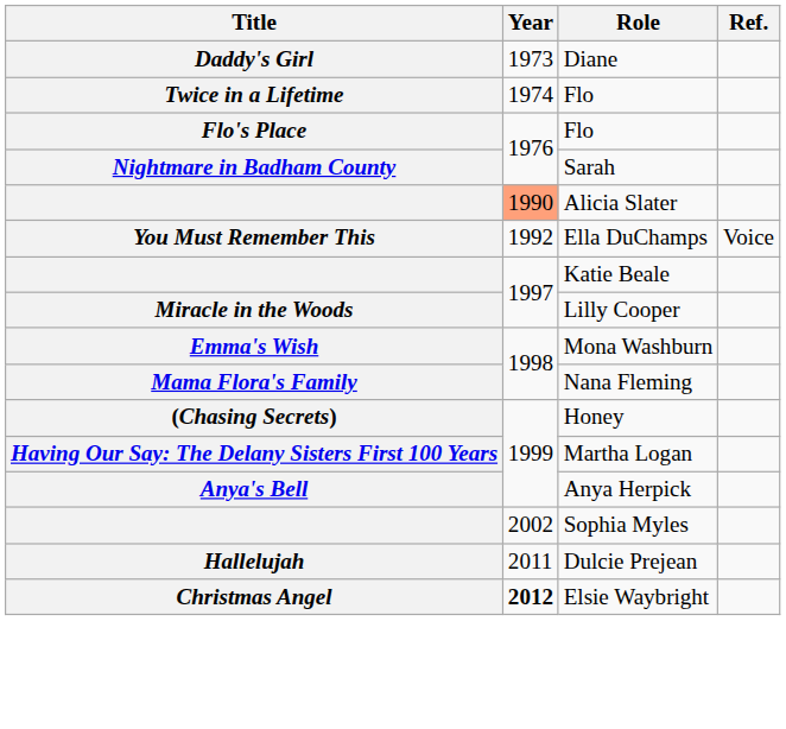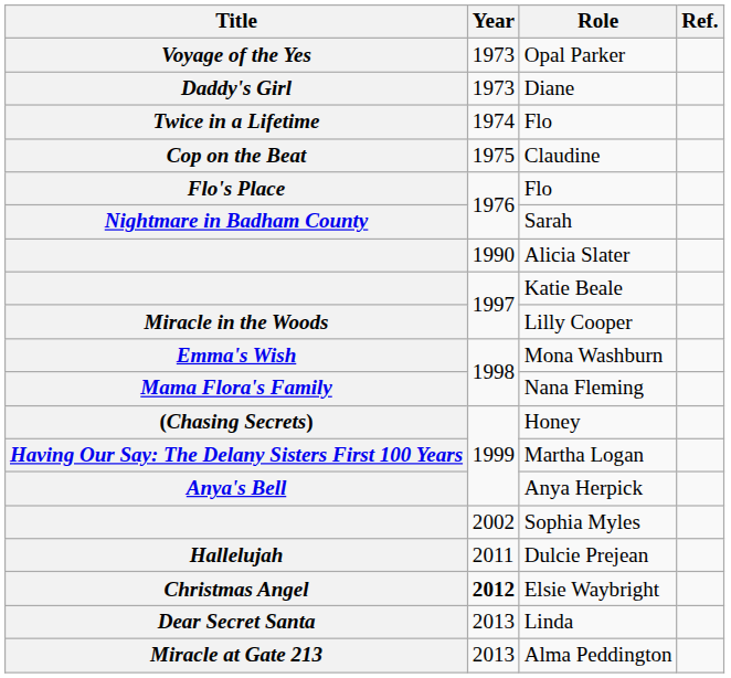+ row: Voyage of the Yes | 1973 | Opal Parker
+ row: Cop on the Beat | 1975 | Claudine
Alicia Slater | Year: lightsalmon background -> no background
- row: You Must Remember This | 1992 | Ella DuChamps | Voice
+ row: Dear Secret Santa | 2013 | Linda
+ row: Miracle at Gate 213 | 2013 | Alma Peddington
